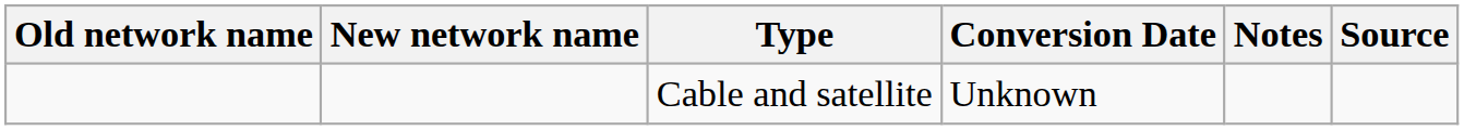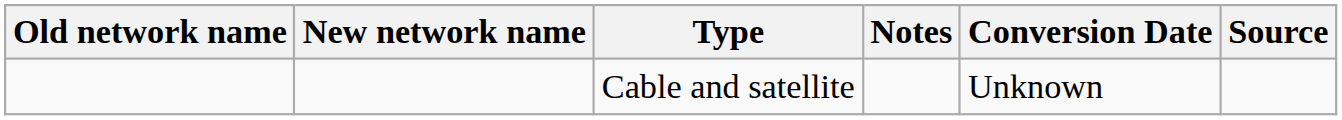columns swapped: Conversion Date <-> Notes
